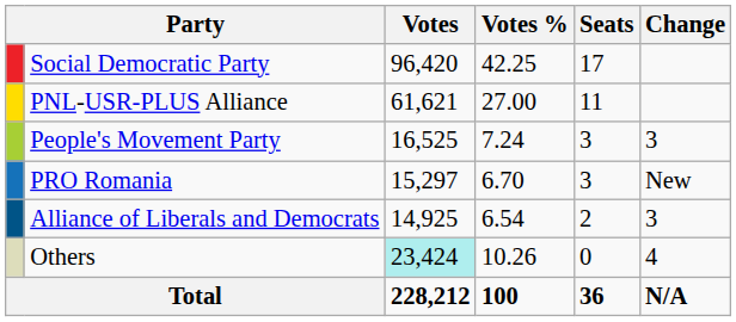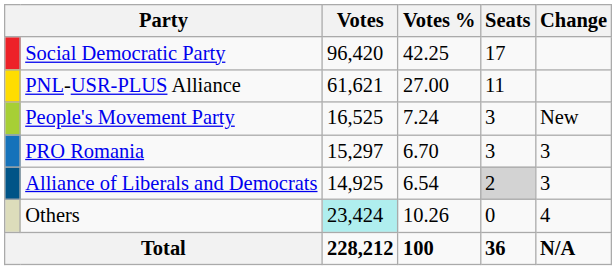People's Movement Party | Change: 3 -> New
PRO Romania | Change: New -> 3
Alliance of Liberals and Democrats | Seats: no background -> lightgrey background
